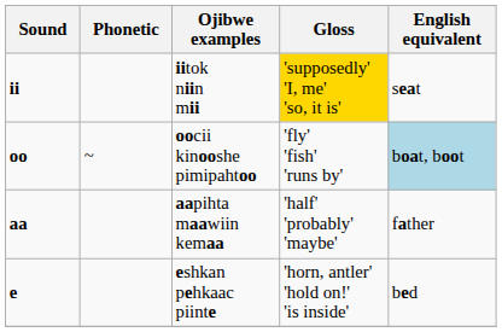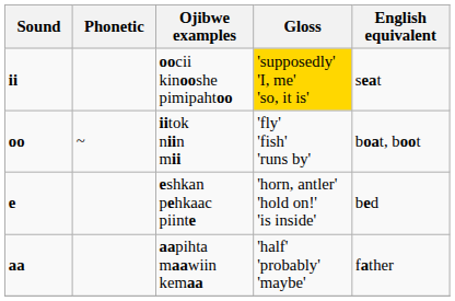ii | Ojibwe examples: iitok niin mii -> oocii kinooshe pimipahtoo
oo | Ojibwe examples: oocii kinooshe pimipahtoo -> iitok niin mii
oo | English equivalent: lightblue background -> no background
rows swapped: aa <-> e
